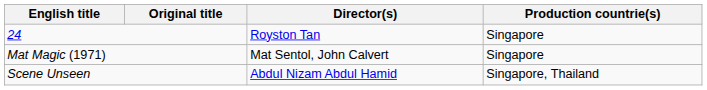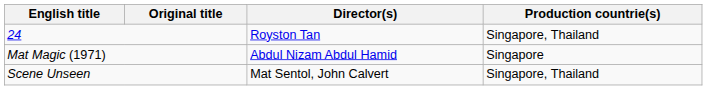24 | Production countrie(s): Singapore -> Singapore, Thailand
Mat Magic (1971) | Director(s): Mat Sentol, John Calvert -> Abdul Nizam Abdul Hamid
Scene Unseen | Director(s): Abdul Nizam Abdul Hamid -> Mat Sentol, John Calvert
